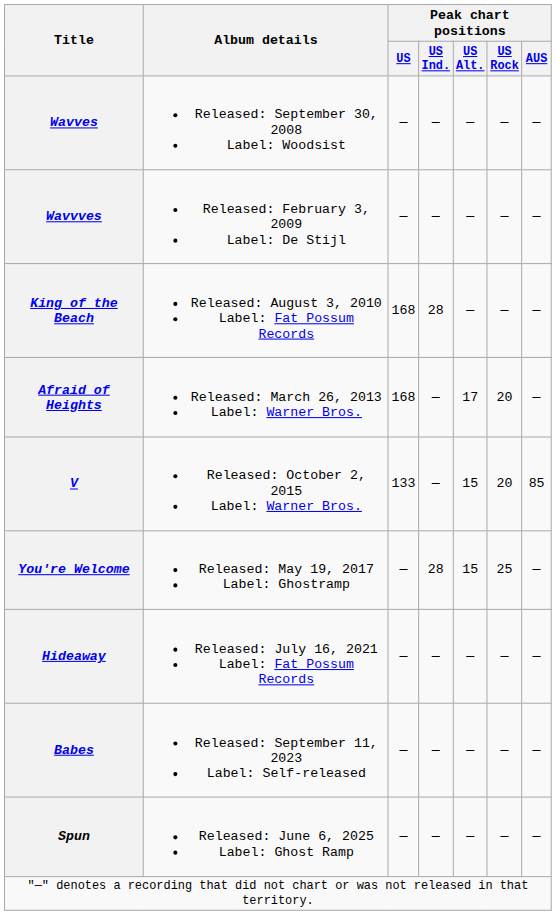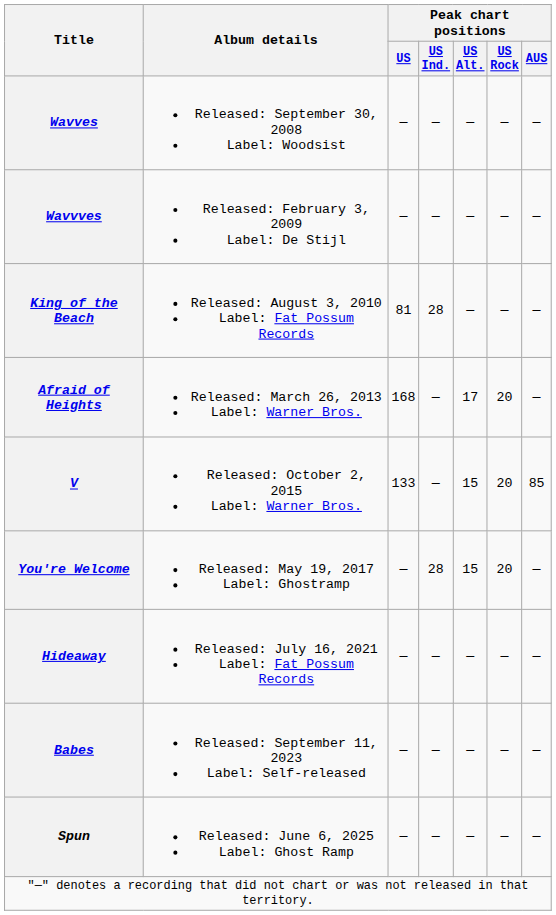King of the Beach | Peak chart positions / US: 168 -> 81
You're Welcome | Peak chart positions / US Rock: 25 -> 20
